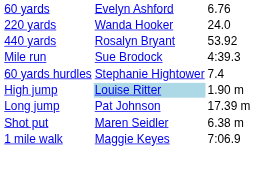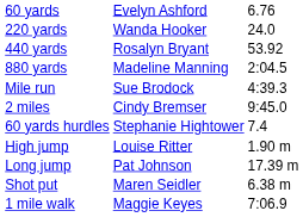+ row: 880 yards | Madeline Manning | 2:04.5
+ row: 2 miles | Cindy Bremser | 9:45.0
High jump | column 2: lightblue background -> no background
